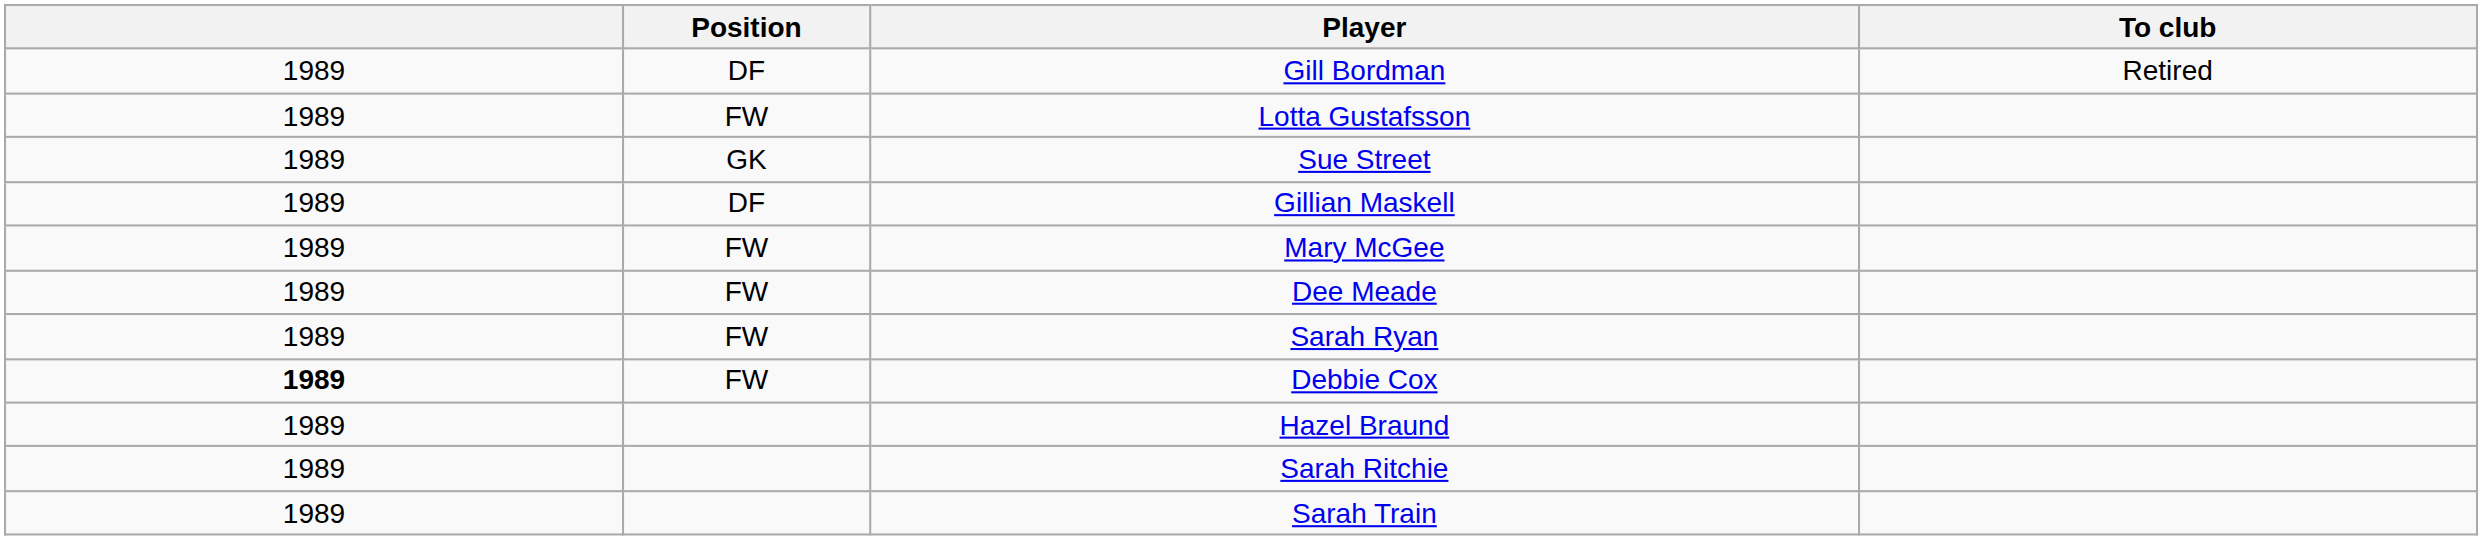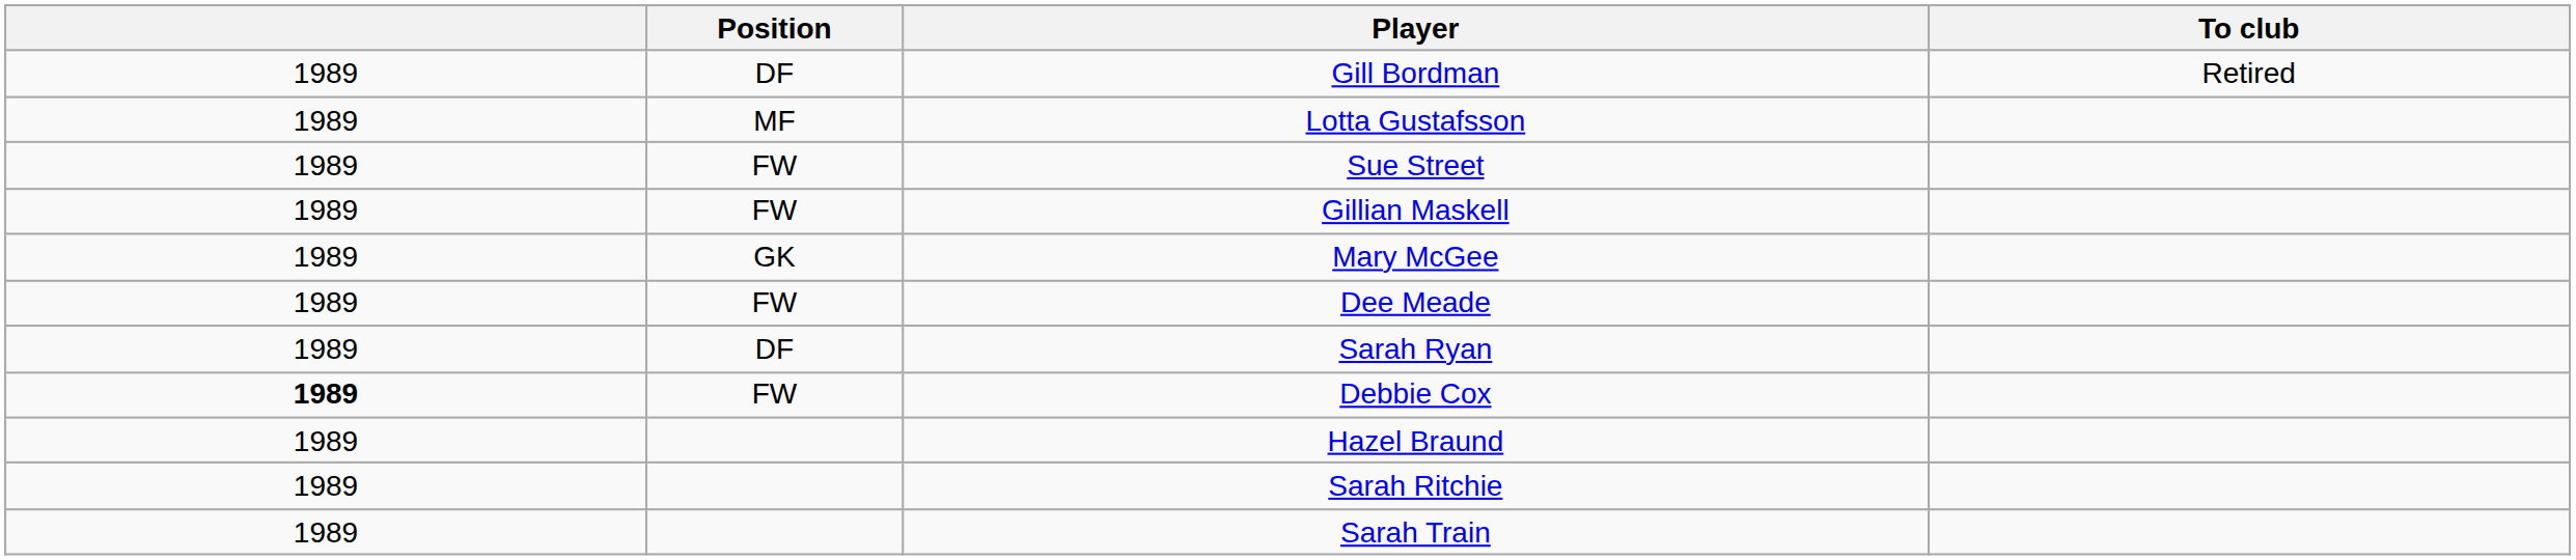Lotta Gustafsson | Position: FW -> MF
Sue Street | Position: GK -> FW
Gillian Maskell | Position: DF -> FW
Mary McGee | Position: FW -> GK
Sarah Ryan | Position: FW -> DF
